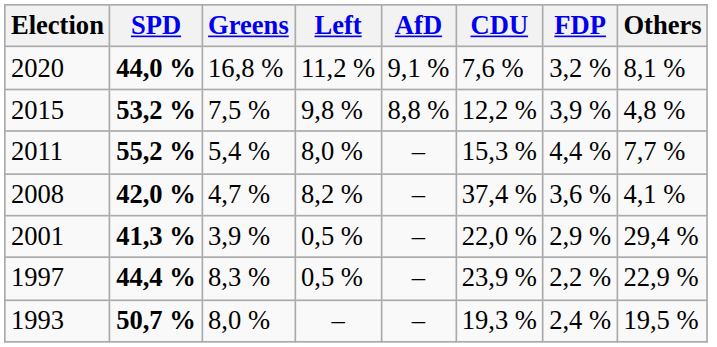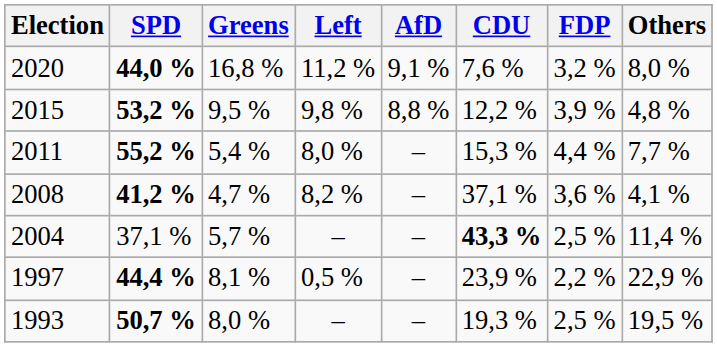2020 | Others: 8,1 % -> 8,0 %
2015 | Greens: 7,5 % -> 9,5 %
2008 | SPD: 42,0 % -> 41,2 %
2008 | CDU: 37,4 % -> 37,1 %
+ row: 2004 | 37,1 % | 5,7 % | – | – | 43,3 % | 2,5 % | 11,4 %
- row: 2001 | 41,3 % | 3,9 % | 0,5 % | – | 22,0 % | 2,9 % | 29,4 %
1997 | Greens: 8,3 % -> 8,1 %
1993 | FDP: 2,4 % -> 2,5 %
